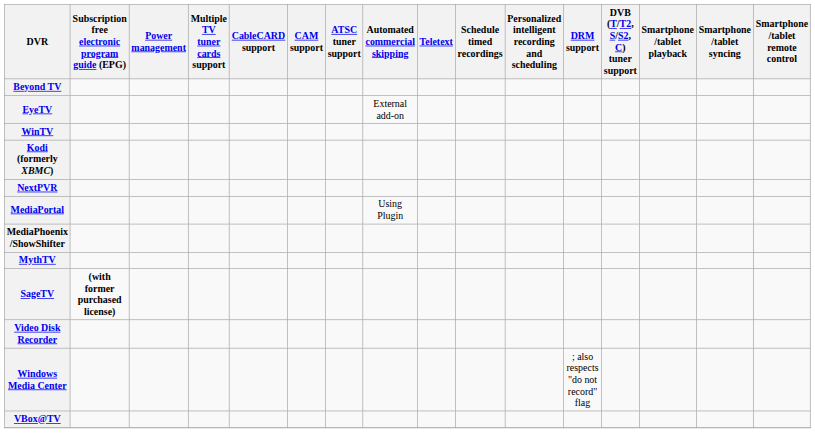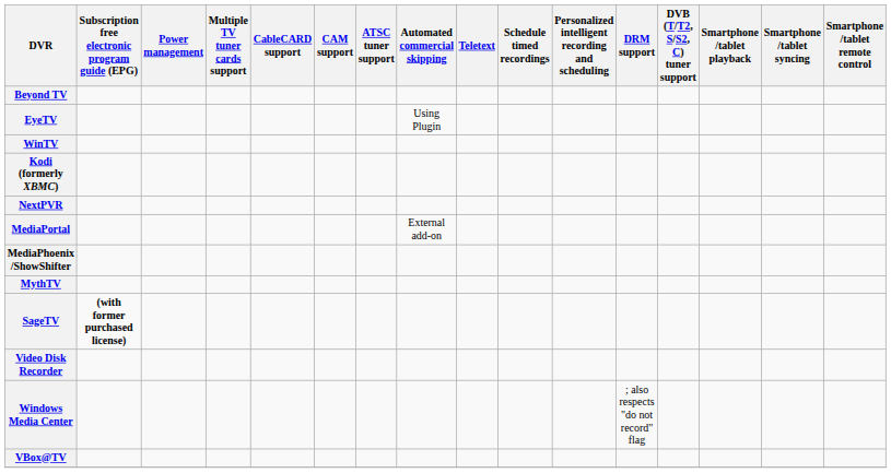EyeTV | Automated commercial skipping: External add-on -> Using Plugin
MediaPortal | Automated commercial skipping: Using Plugin -> External add-on
